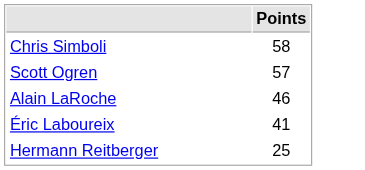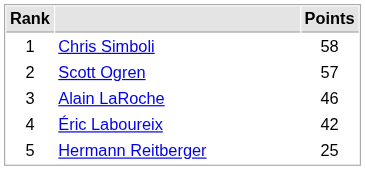+ column: Rank | 1 | 2 | 3 | 4 | 5
Éric Laboureix | Points: 41 -> 42
